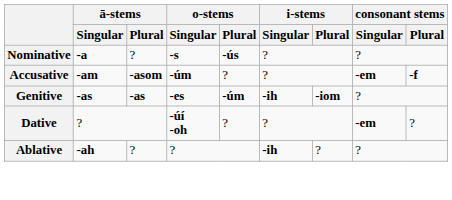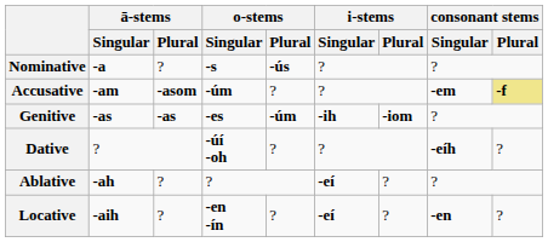Accusative | consonant stems / Plural: no background -> khaki background
Dative | consonant stems / Singular: -em -> -eíh
Ablative | i-stems / Singular: -ih -> -eí
+ row: Locative | -aih | ? | -en -ín | ? | -eí | ? | -en | ?
